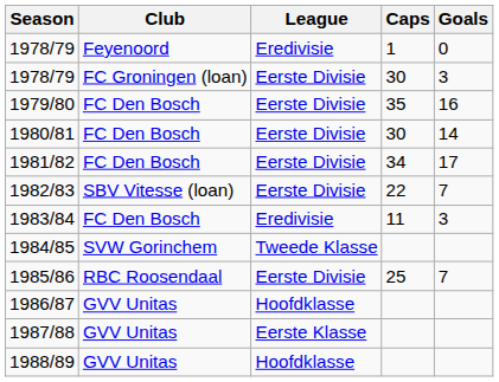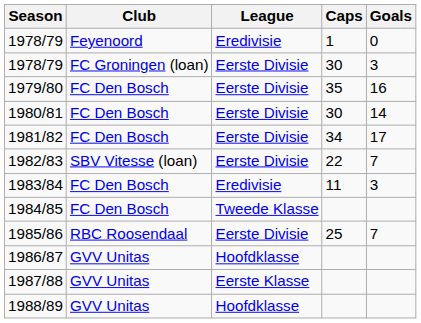1984/85 | Club: SVW Gorinchem -> FC Den Bosch
